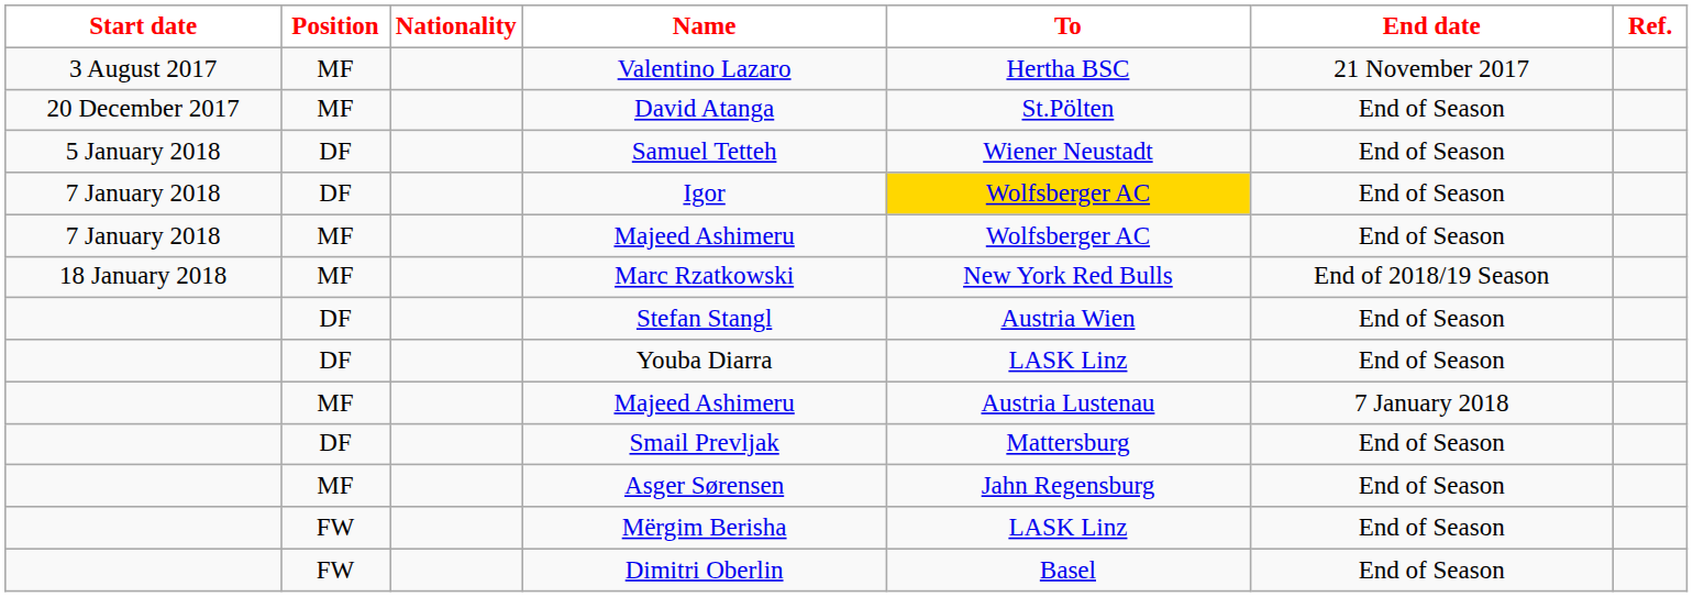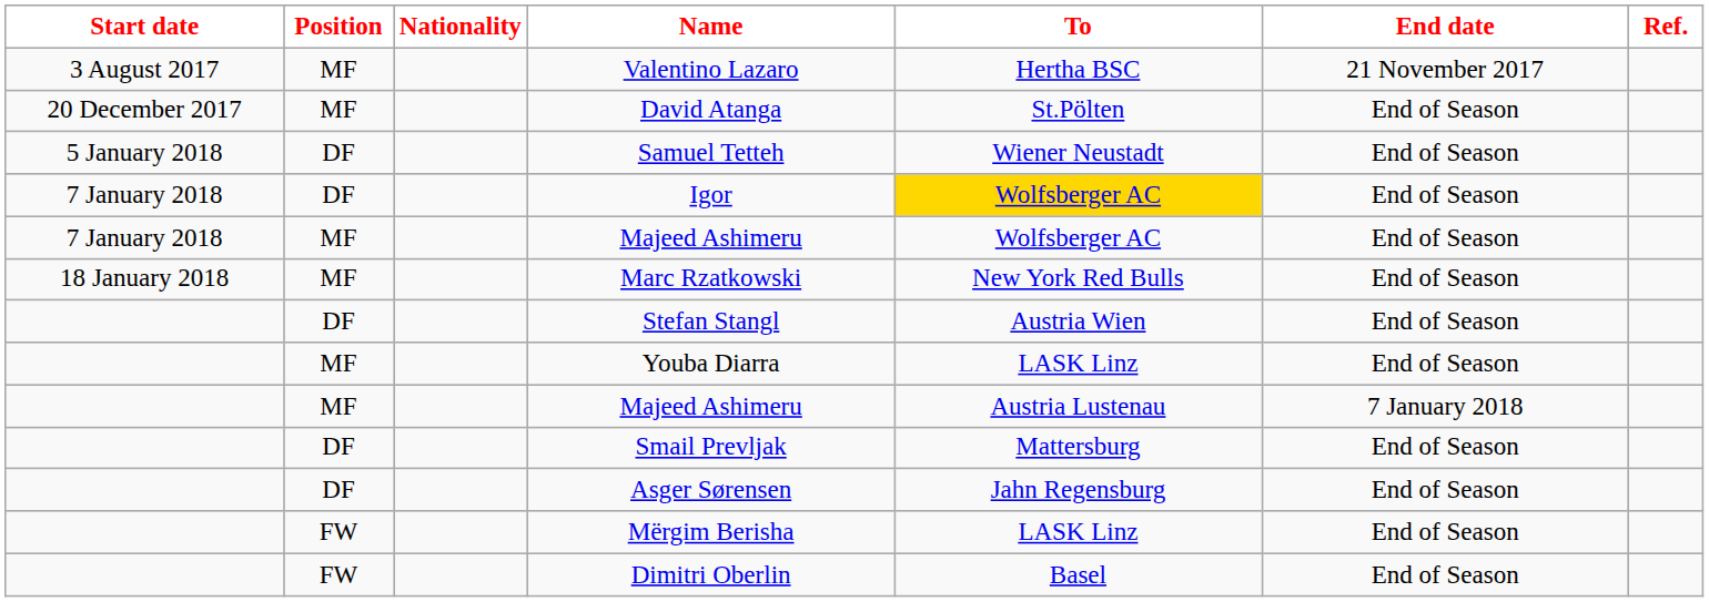Marc Rzatkowski | End date: End of 2018/19 Season -> End of Season
Youba Diarra | Position: DF -> MF
Asger Sørensen | Position: MF -> DF
